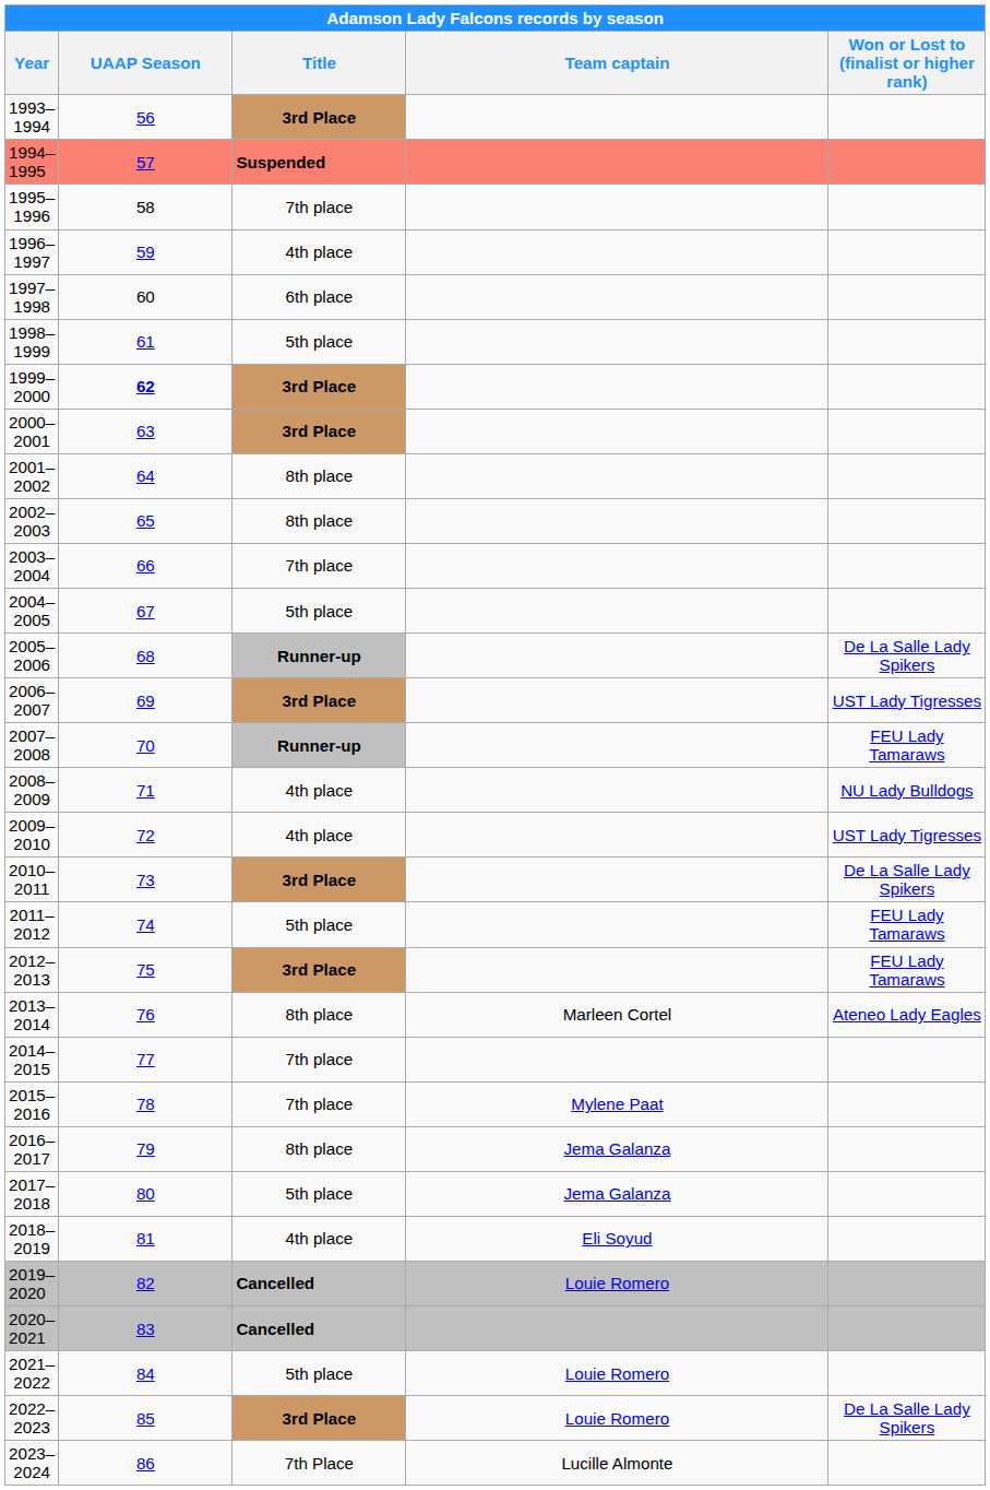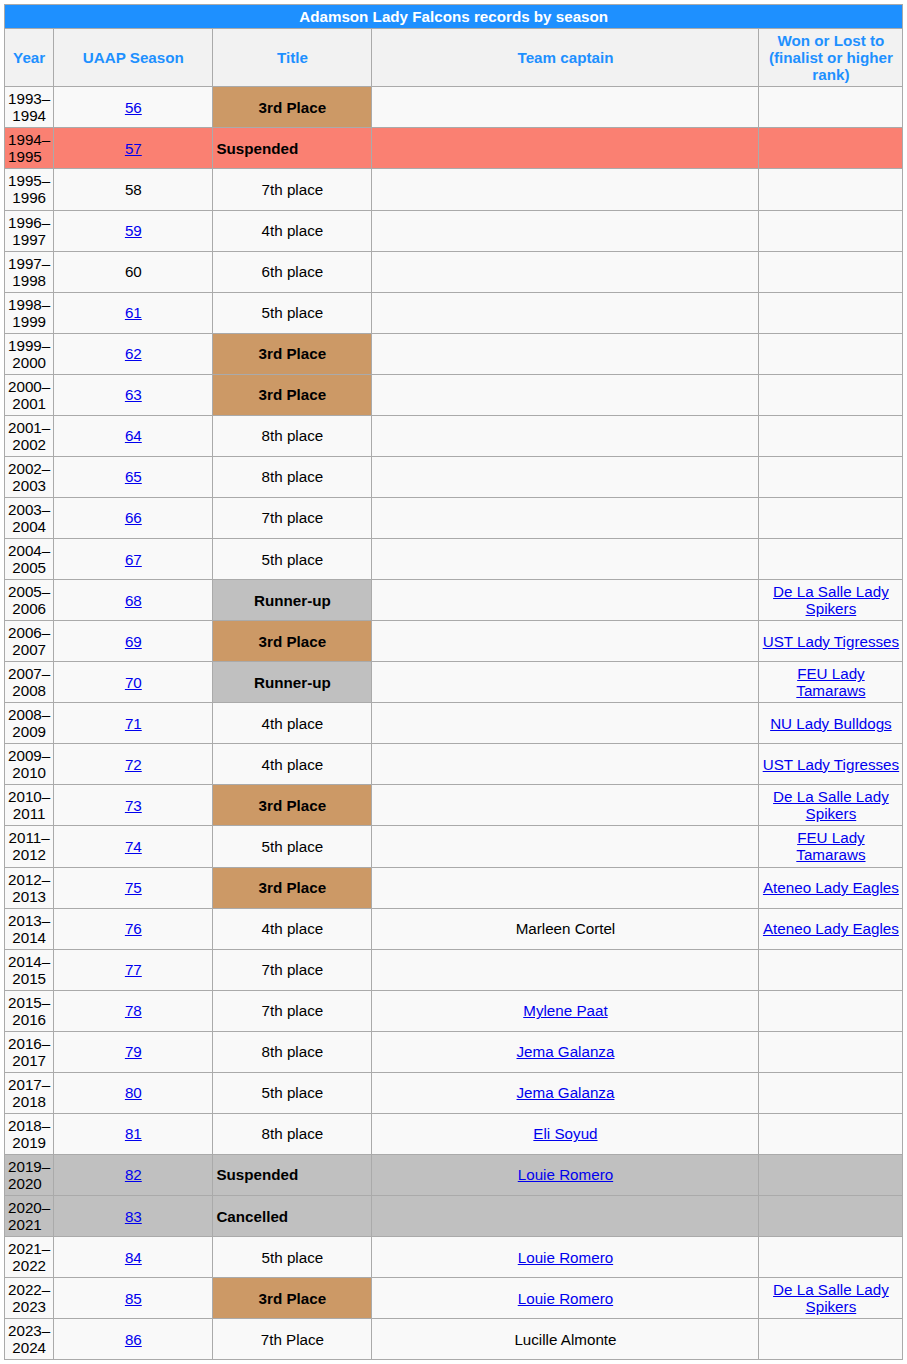1999–2000 | UAAP Season: bold -> normal
2012–2013 | Won or Lost to (finalist or higher rank): FEU Lady Tamaraws -> Ateneo Lady Eagles
2013–2014 | Title: 8th place -> 4th place
2018–2019 | Title: 4th place -> 8th place
2019–2020 | Title: Cancelled -> Suspended
